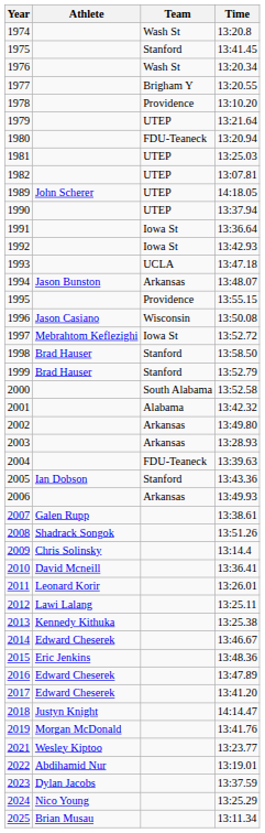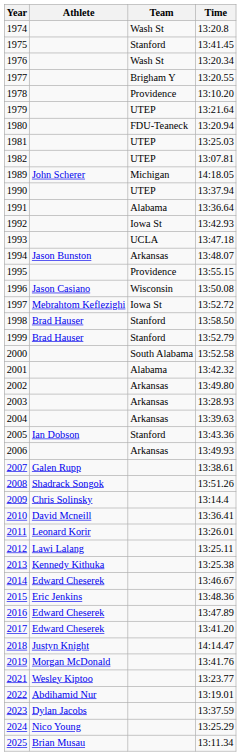1989 | Team: UTEP -> Michigan
1991 | Team: Iowa St -> Alabama
2004 | Team: FDU-Teaneck -> Arkansas
